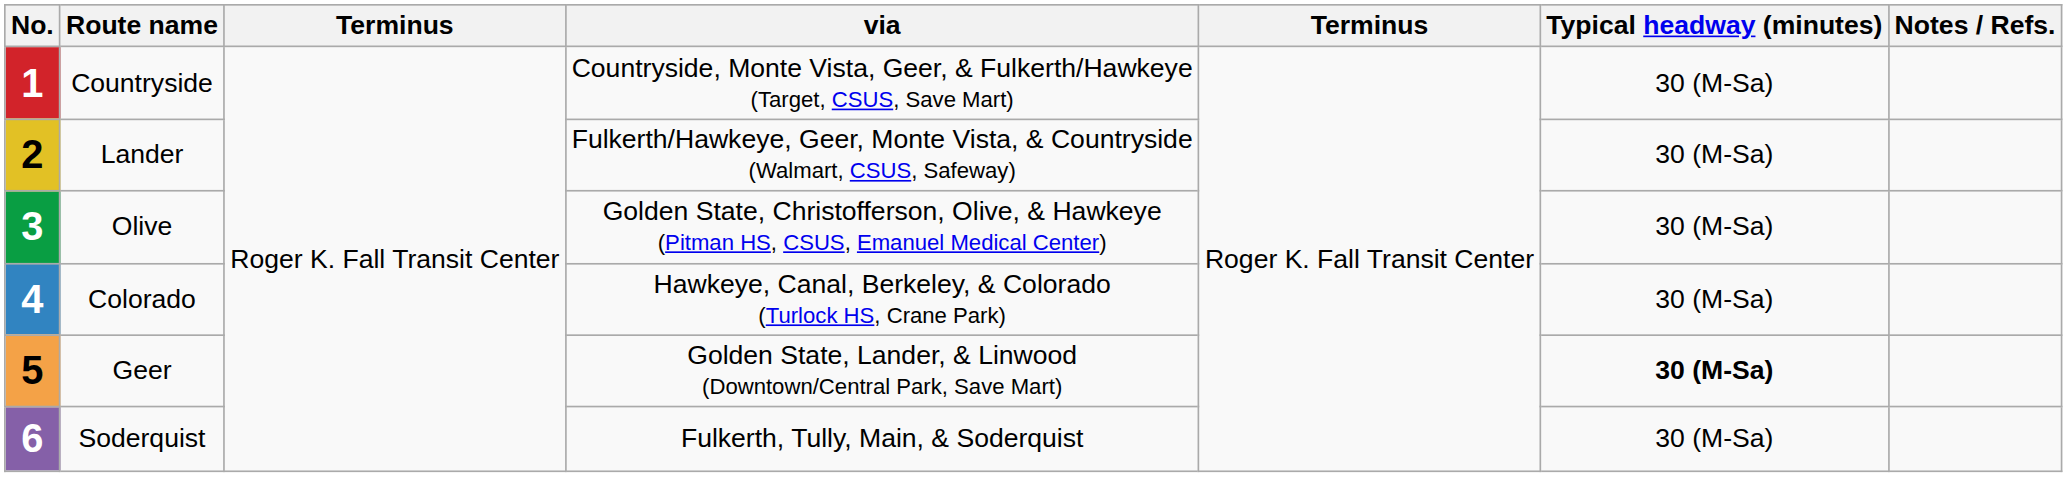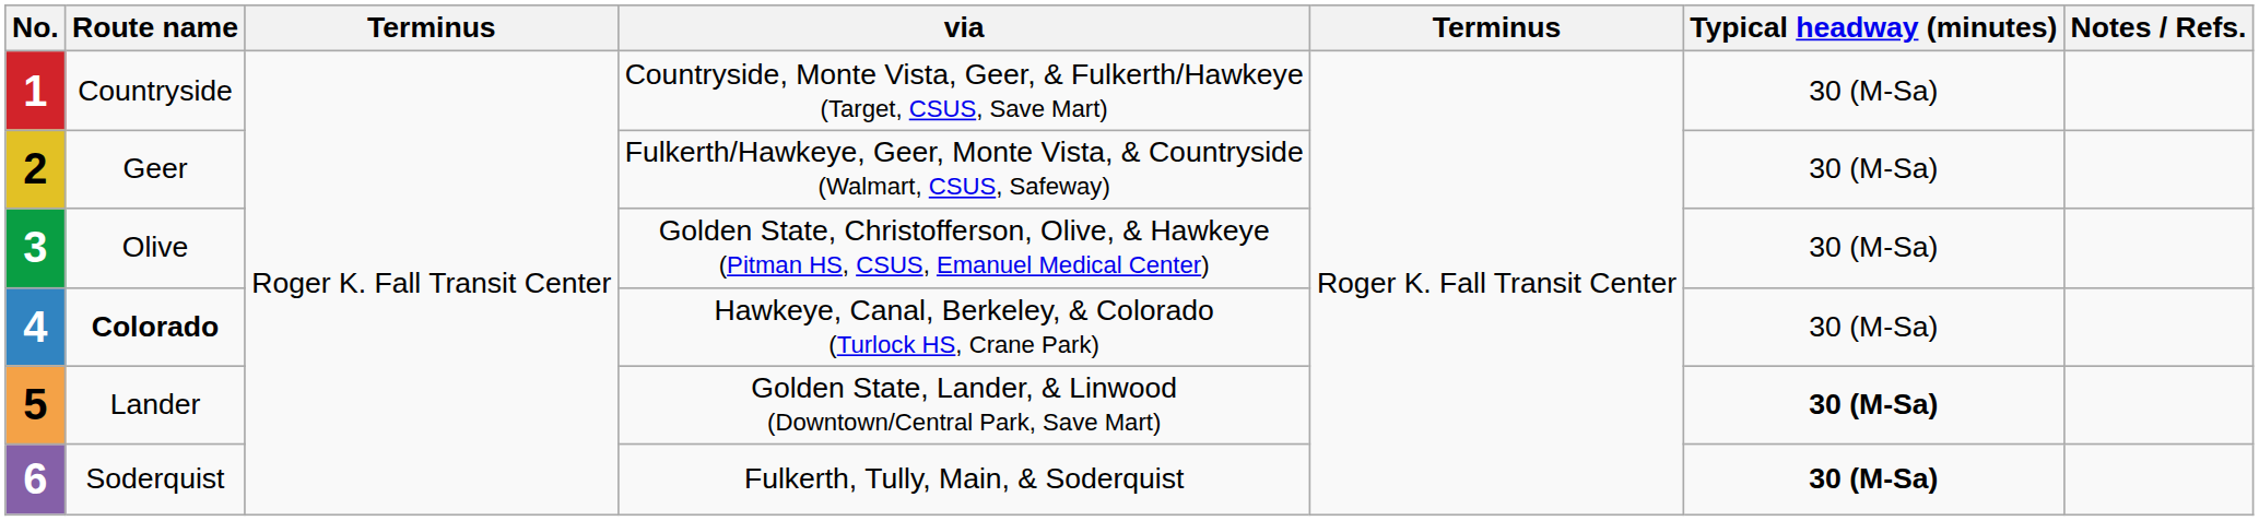2 | Route name: Lander -> Geer
4 | Route name: normal -> bold
5 | Route name: Geer -> Lander
6 | Typical headway (minutes): normal -> bold
